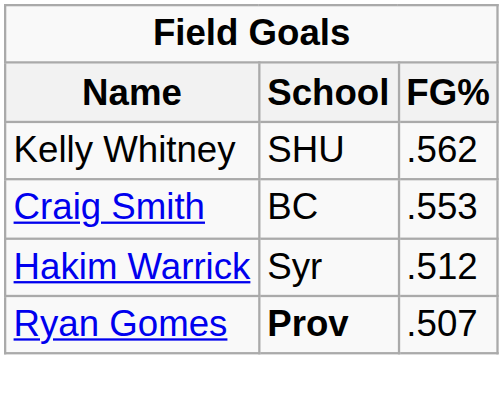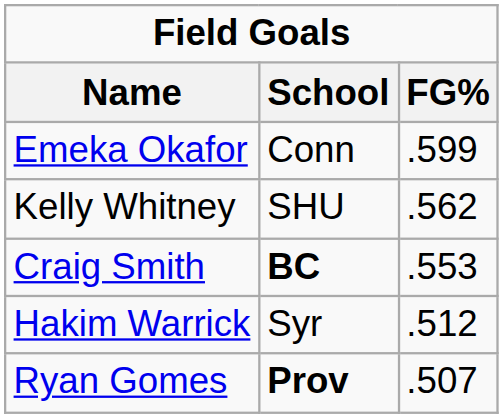+ row: Emeka Okafor | Conn | .599
Craig Smith | School: normal -> bold
